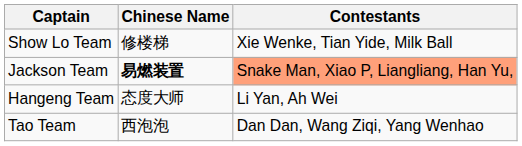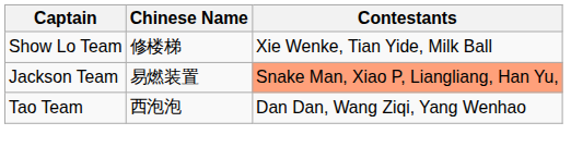Jackson Team | Chinese Name: bold -> normal
- row: Hangeng Team | 态度大师 | Li Yan, Ah Wei
